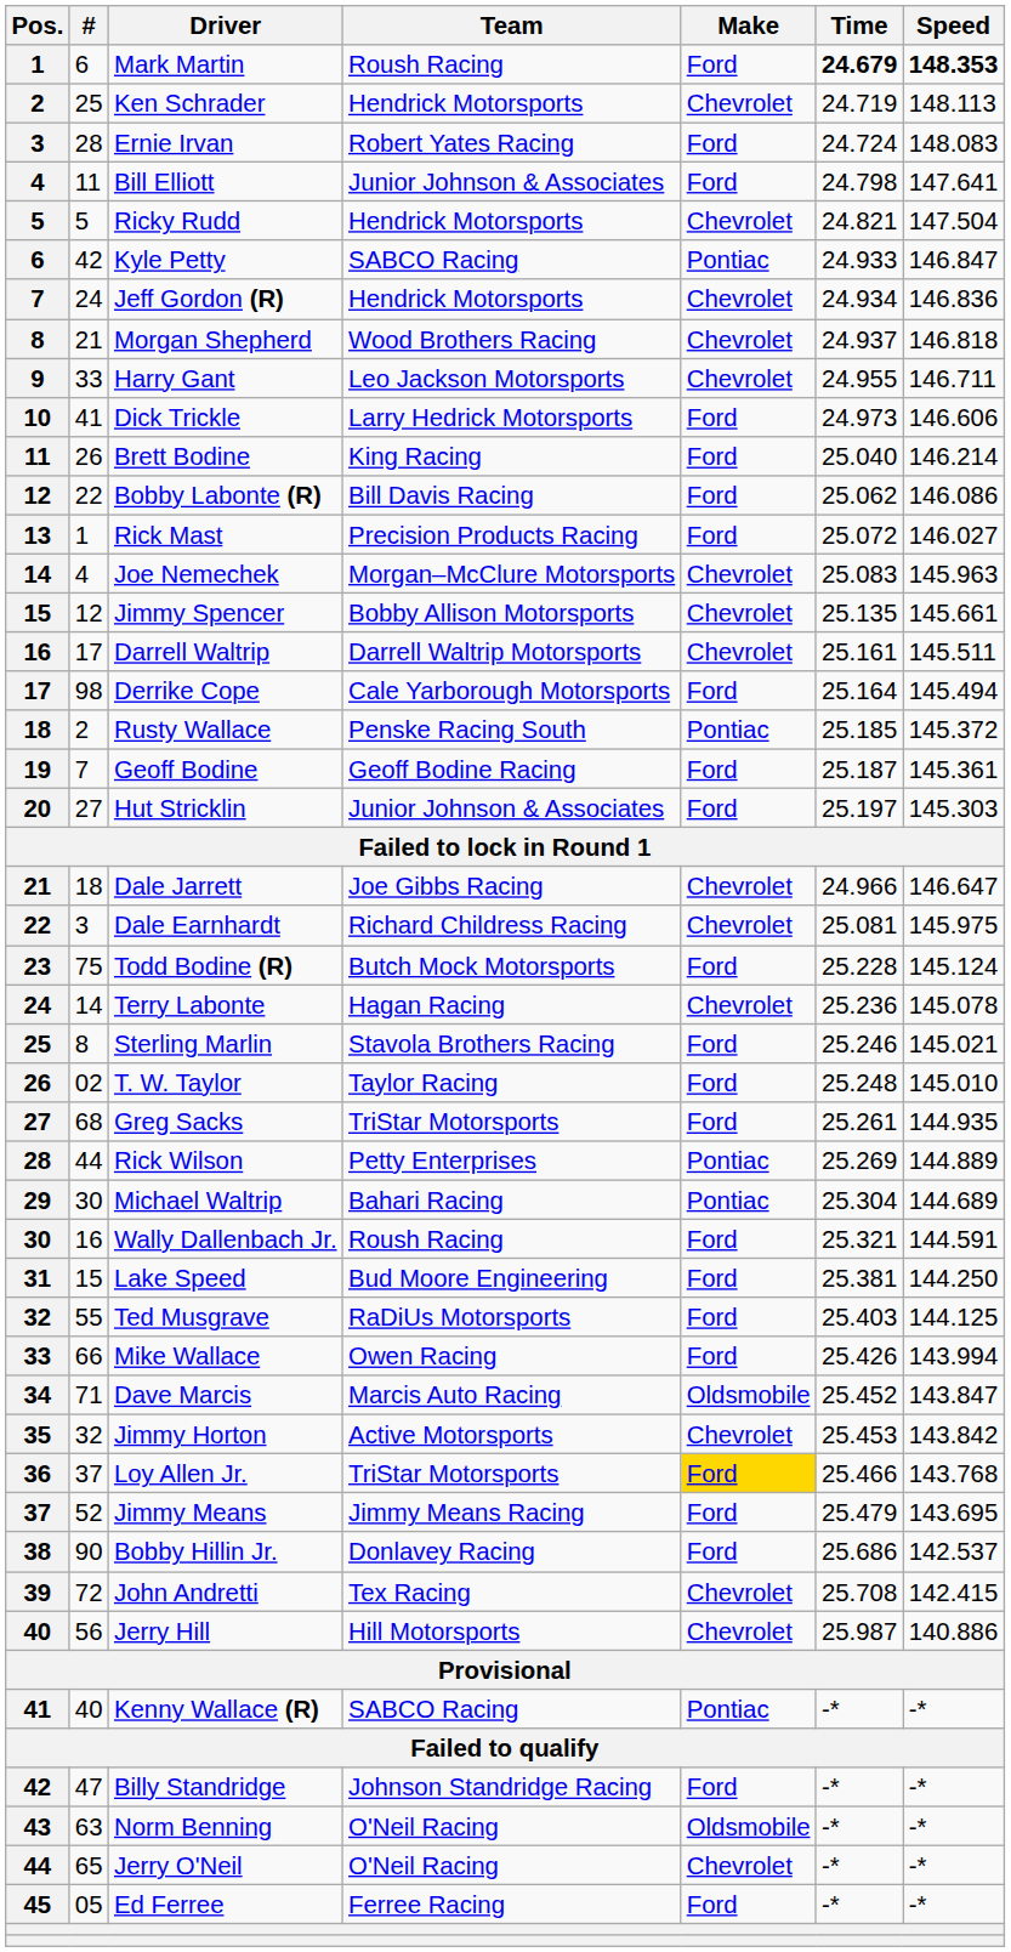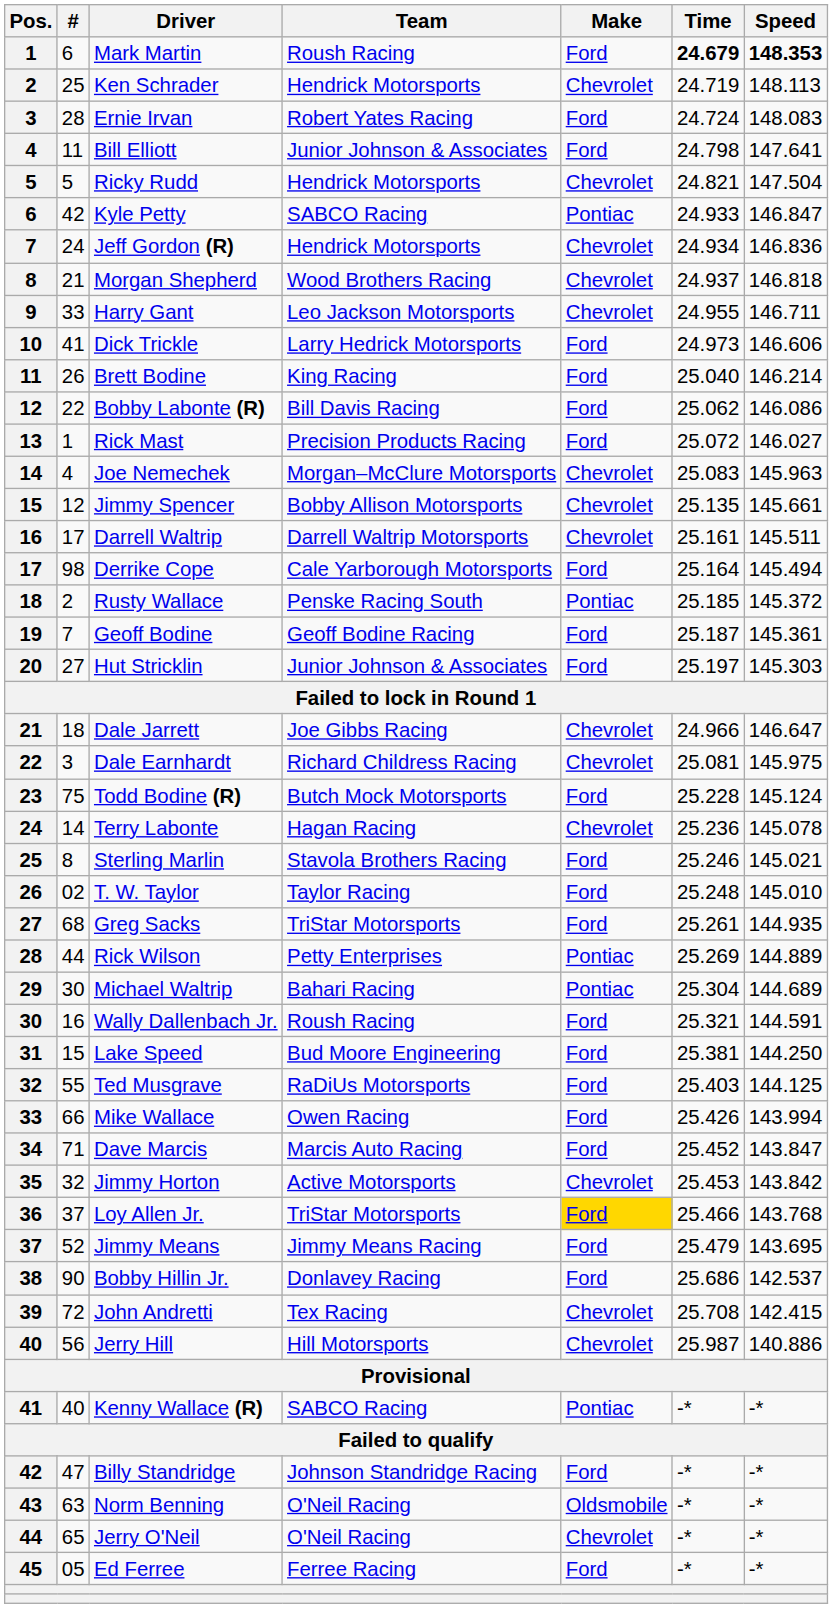Dave Marcis | Make: Oldsmobile -> Ford
